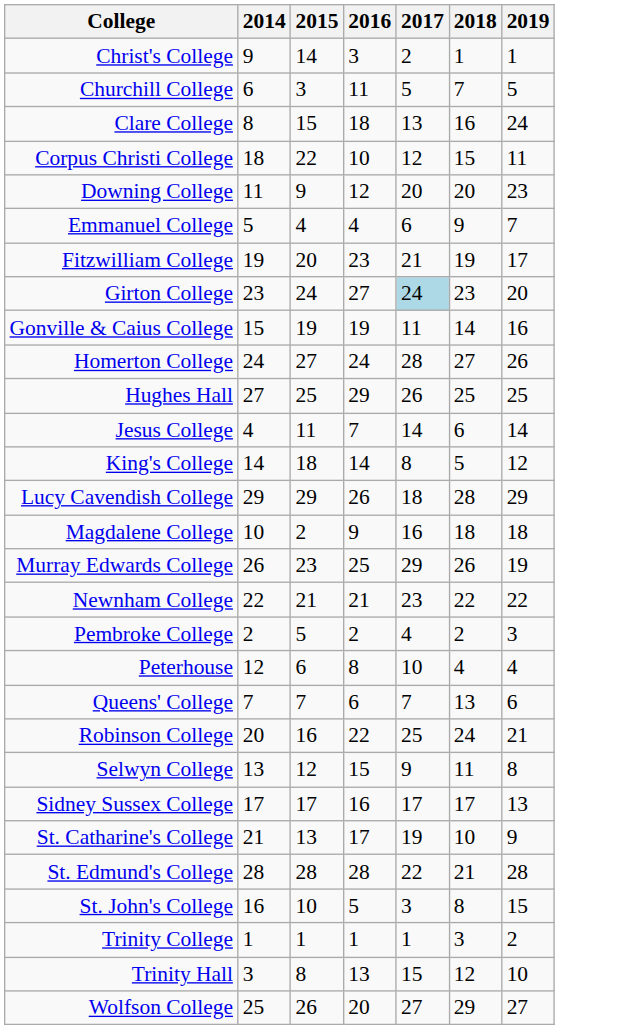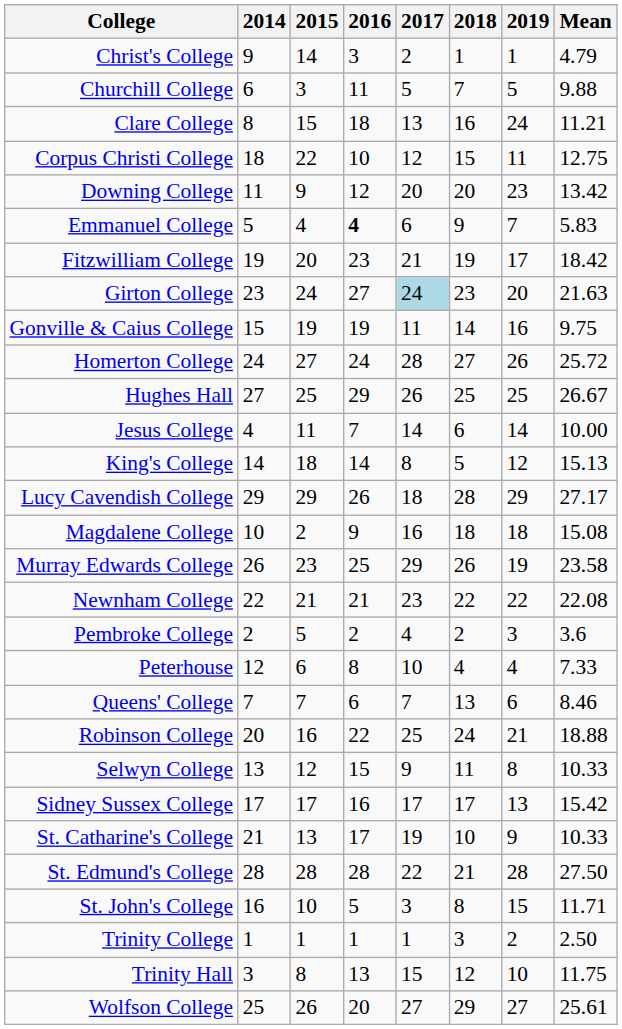+ column: Mean | 4.79 | 9.88 | 11.21 | 12.75 | 13.42 | 5.83 | 18.42 | 21.63 | 9.75 | 25.72 | 26.67 | 10.00 | 15.13 | 27.17 | 15.08 | 23.58 | 22.08 | 3.6 | 7.33 | 8.46 | 18.88 | 10.33 | 15.42 | 10.33 | 27.50 | 11.71 | 2.50 | 11.75 | 25.61
Emmanuel College | 2016: normal -> bold
